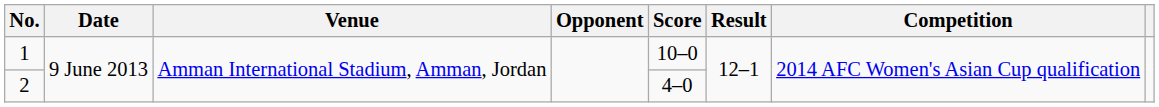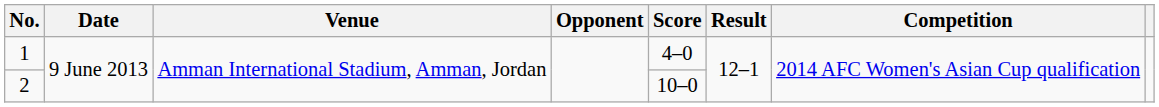1 | Score: 10–0 -> 4–0
2 | Score: 4–0 -> 10–0
